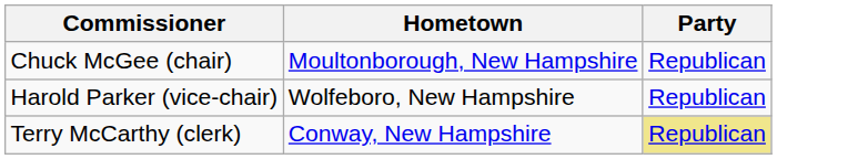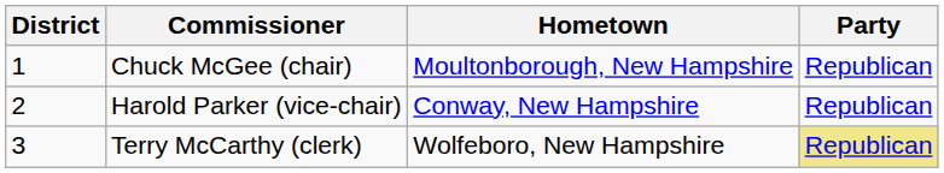+ column: District | 1 | 2 | 3
Harold Parker (vice-chair) | Hometown: Wolfeboro, New Hampshire -> Conway, New Hampshire
Terry McCarthy (clerk) | Hometown: Conway, New Hampshire -> Wolfeboro, New Hampshire
